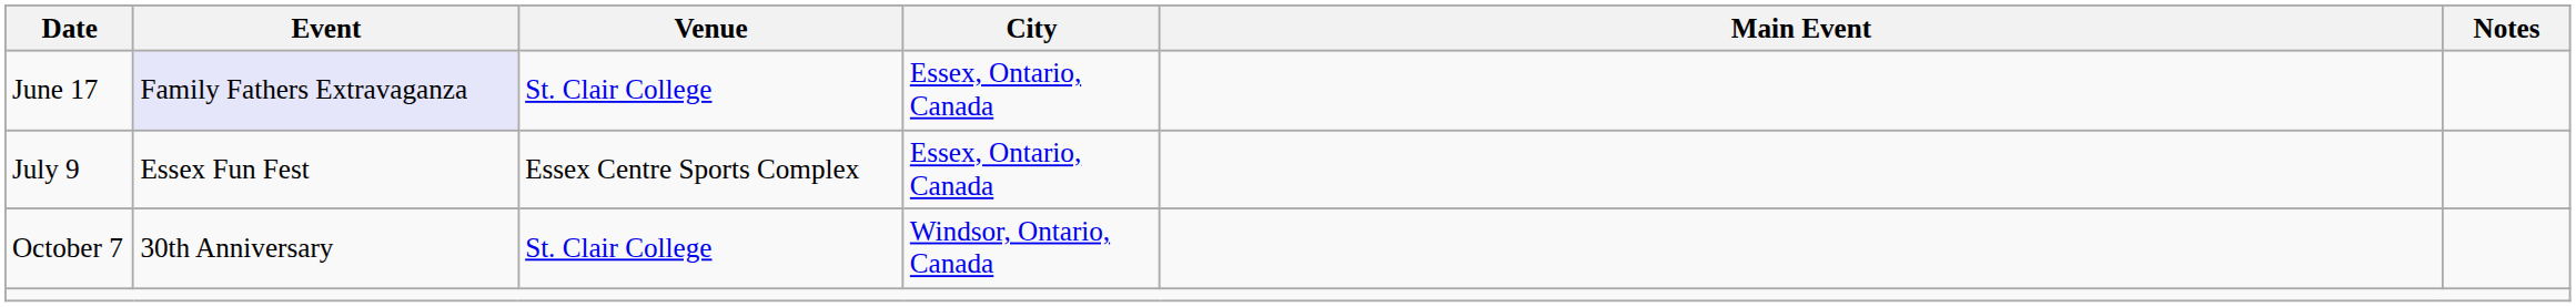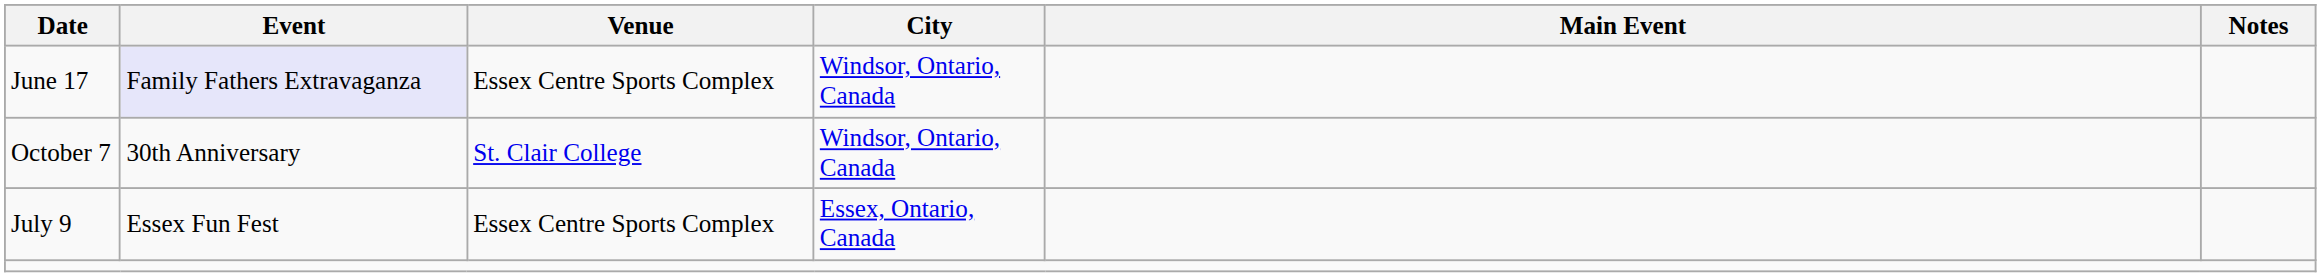June 17 | Venue: St. Clair College -> Essex Centre Sports Complex
June 17 | City: Essex, Ontario, Canada -> Windsor, Ontario, Canada
rows swapped: July 9 <-> October 7
